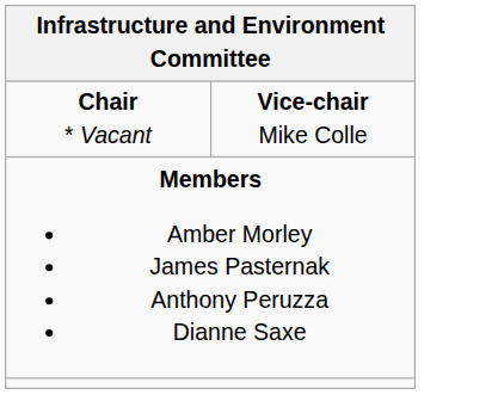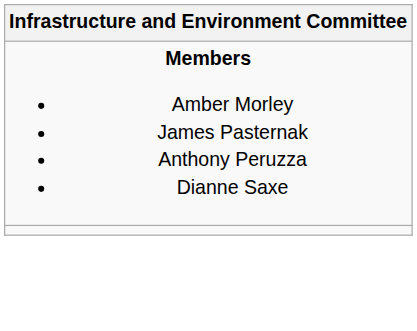- row: Chair * Vacant | Vice-chair Mike Colle
